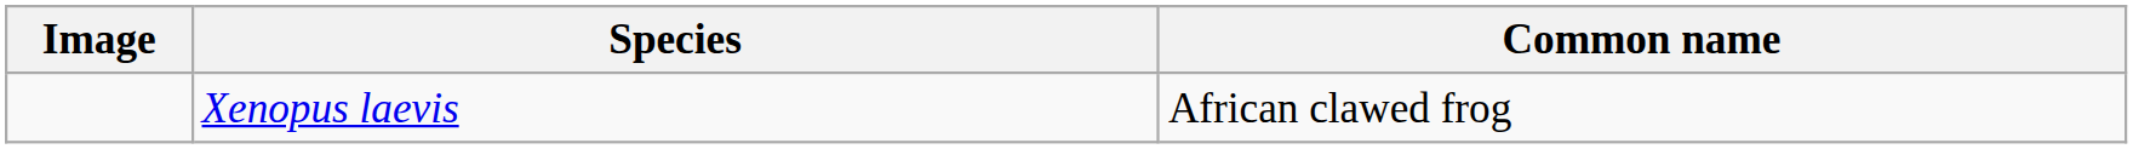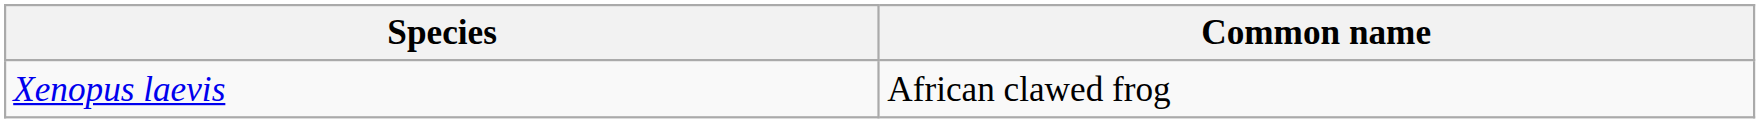- column: Image
